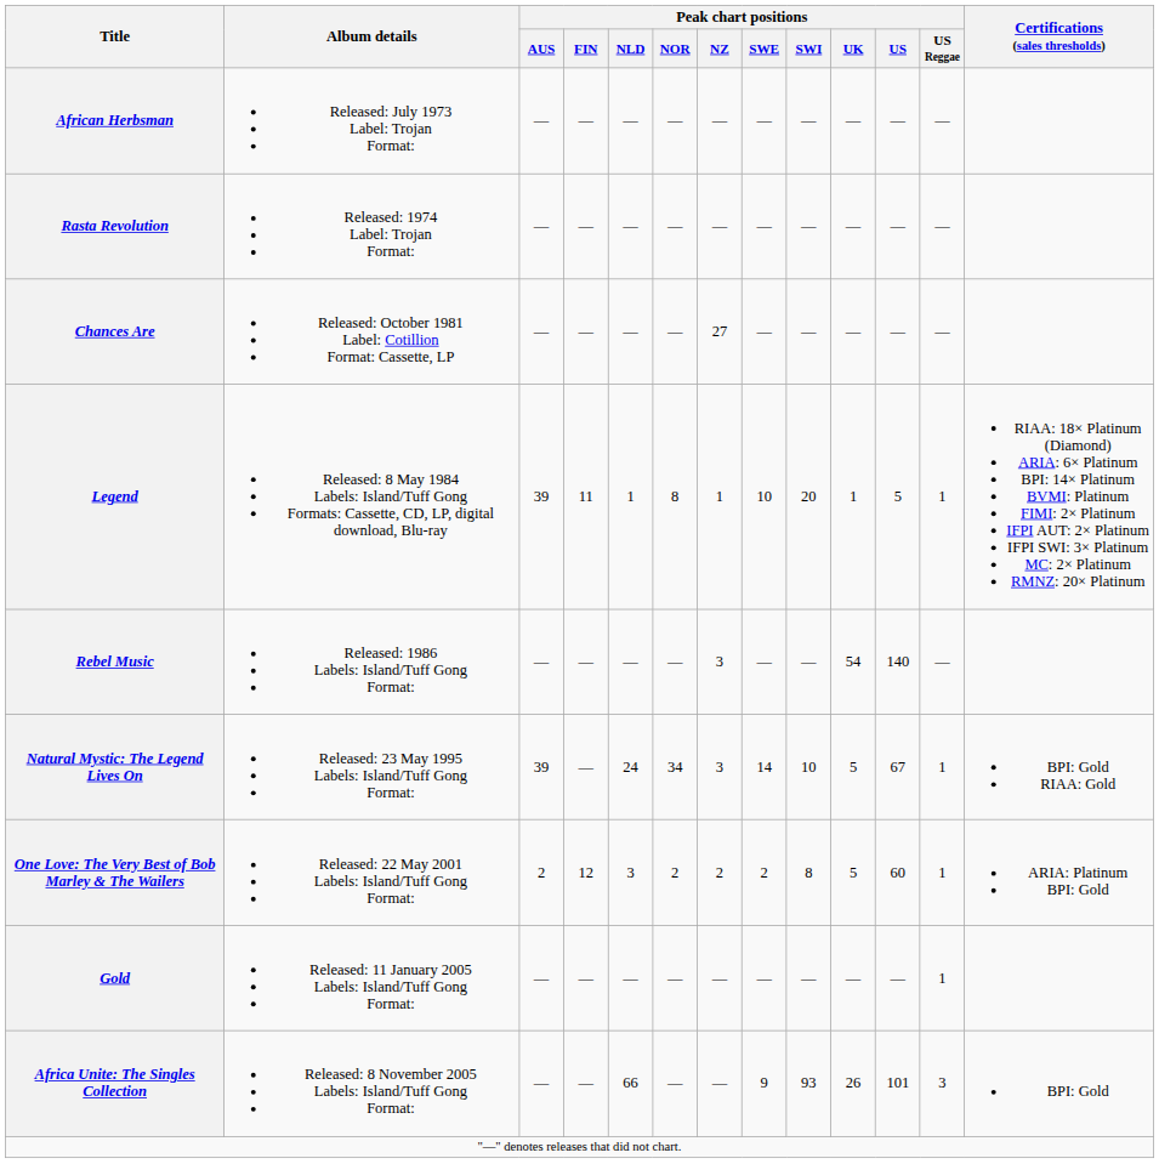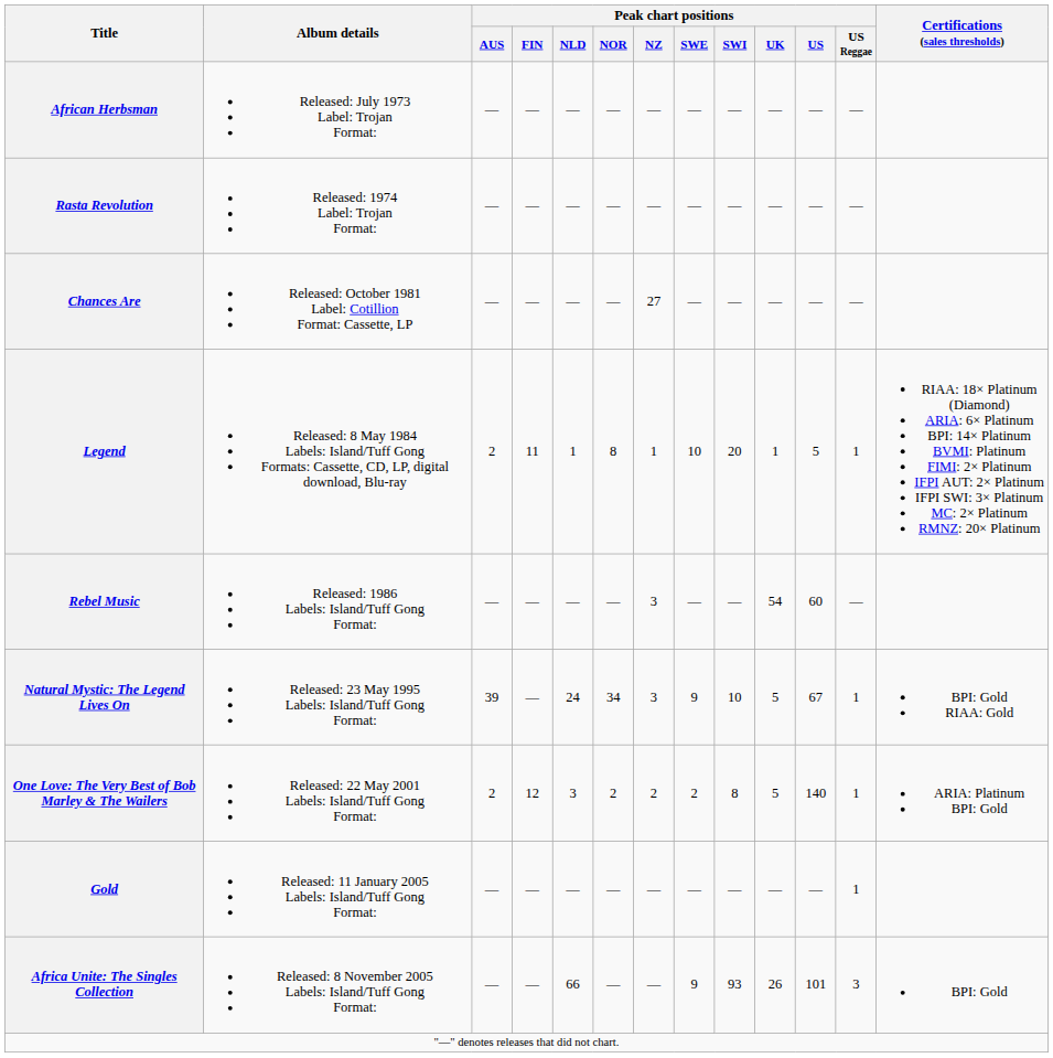Legend | Peak chart positions / AUS: 39 -> 2
Rebel Music | Peak chart positions / US: 140 -> 60
Natural Mystic: The Legend Lives On | Peak chart positions / SWE: 14 -> 9
One Love: The Very Best of Bob Marley & The Wailers | Peak chart positions / US: 60 -> 140
